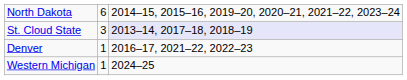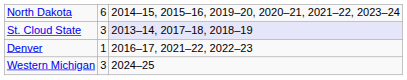Western Michigan | column 2: 1 -> 3
